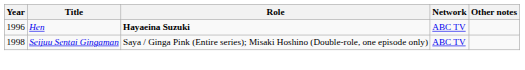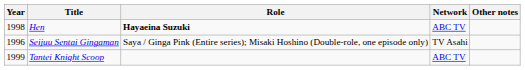Hen | Year: 1996 -> 1998
Seijuu Sentai Gingaman | Year: 1998 -> 1996
Seijuu Sentai Gingaman | Network: ABC TV -> TV Asahi
+ row: 1999 | Tantei Knight Scoop | ABC TV
